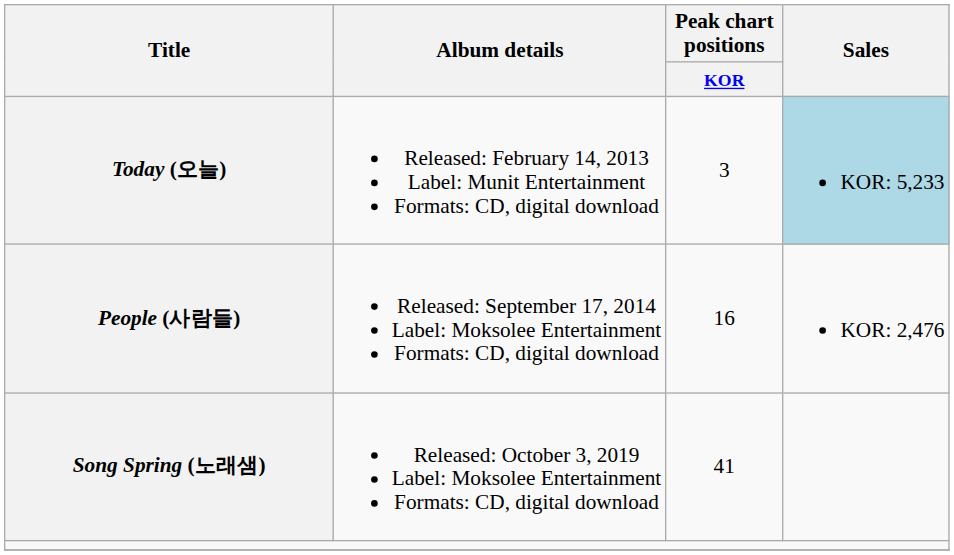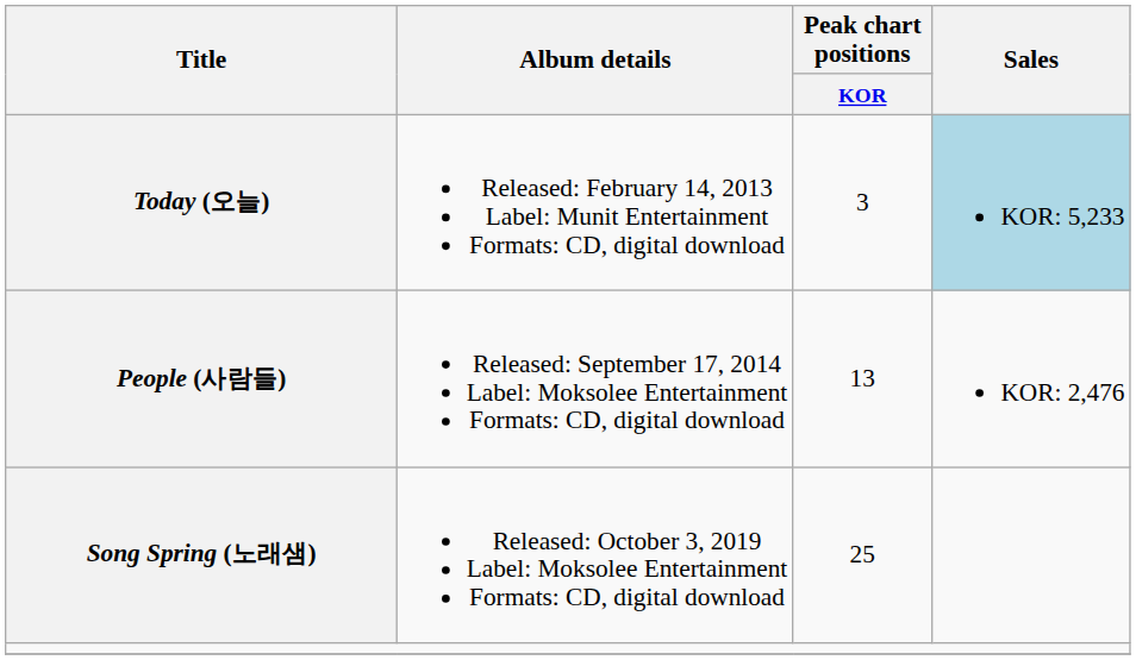People (사람들) | Peak chart positions / KOR: 16 -> 13
Song Spring (노래샘) | Peak chart positions / KOR: 41 -> 25
